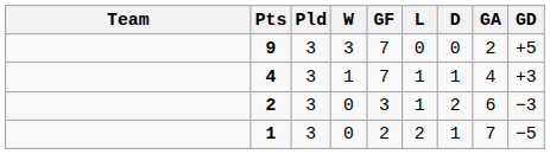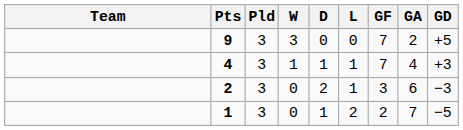columns swapped: D <-> GF
